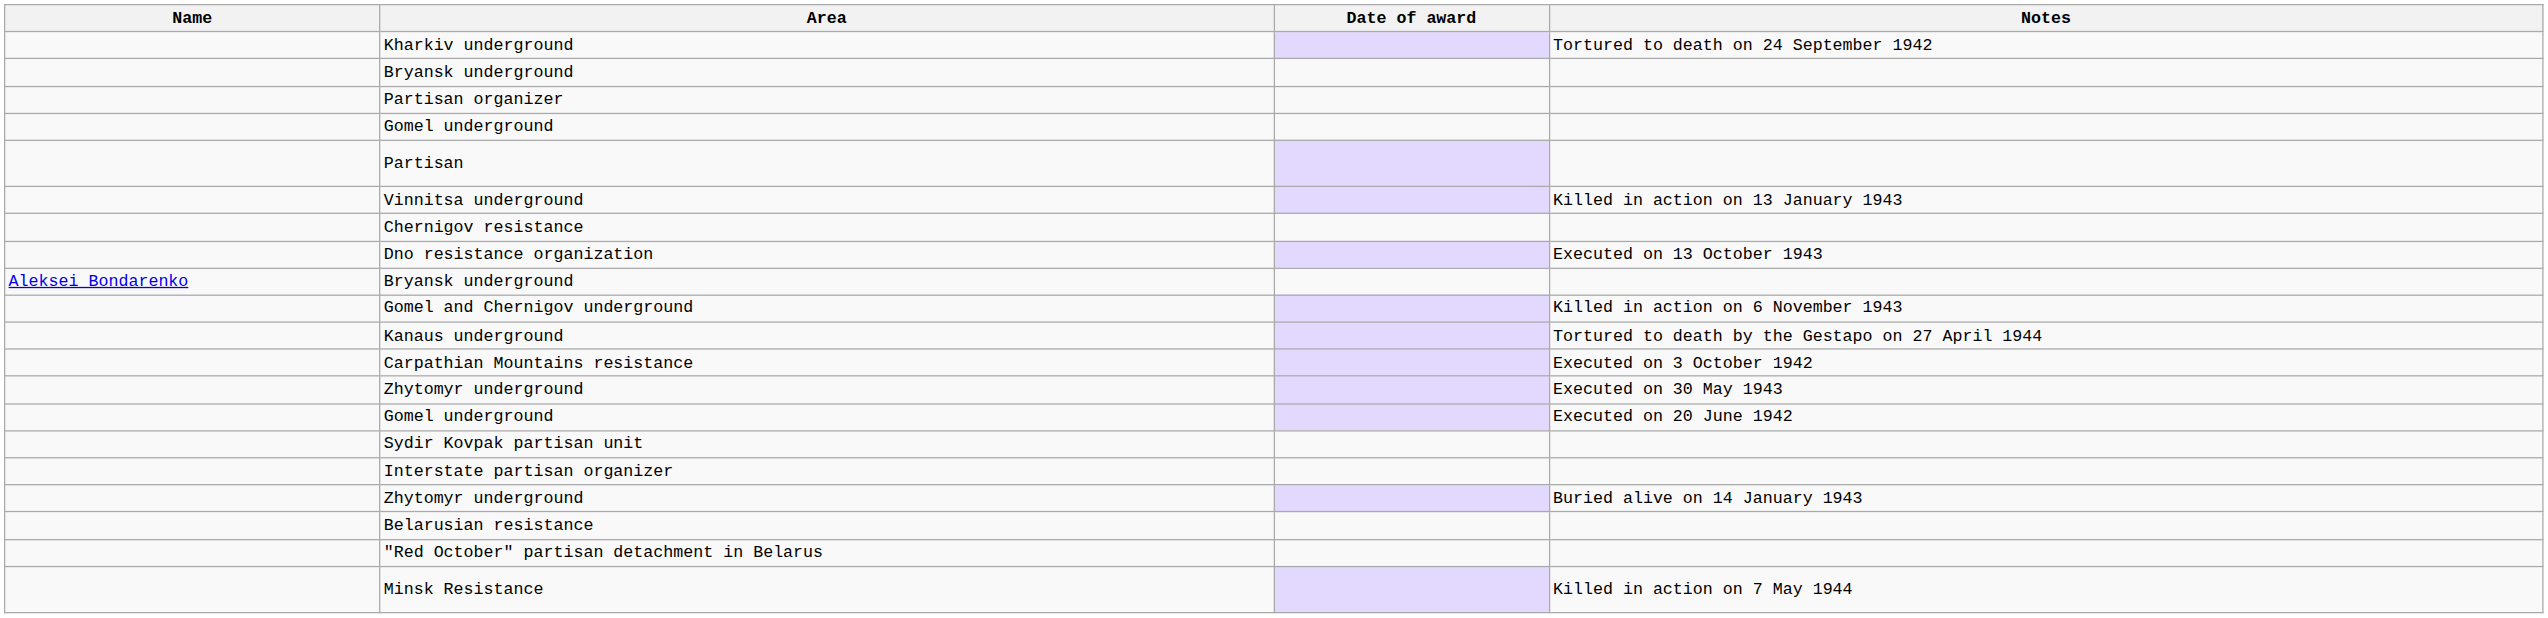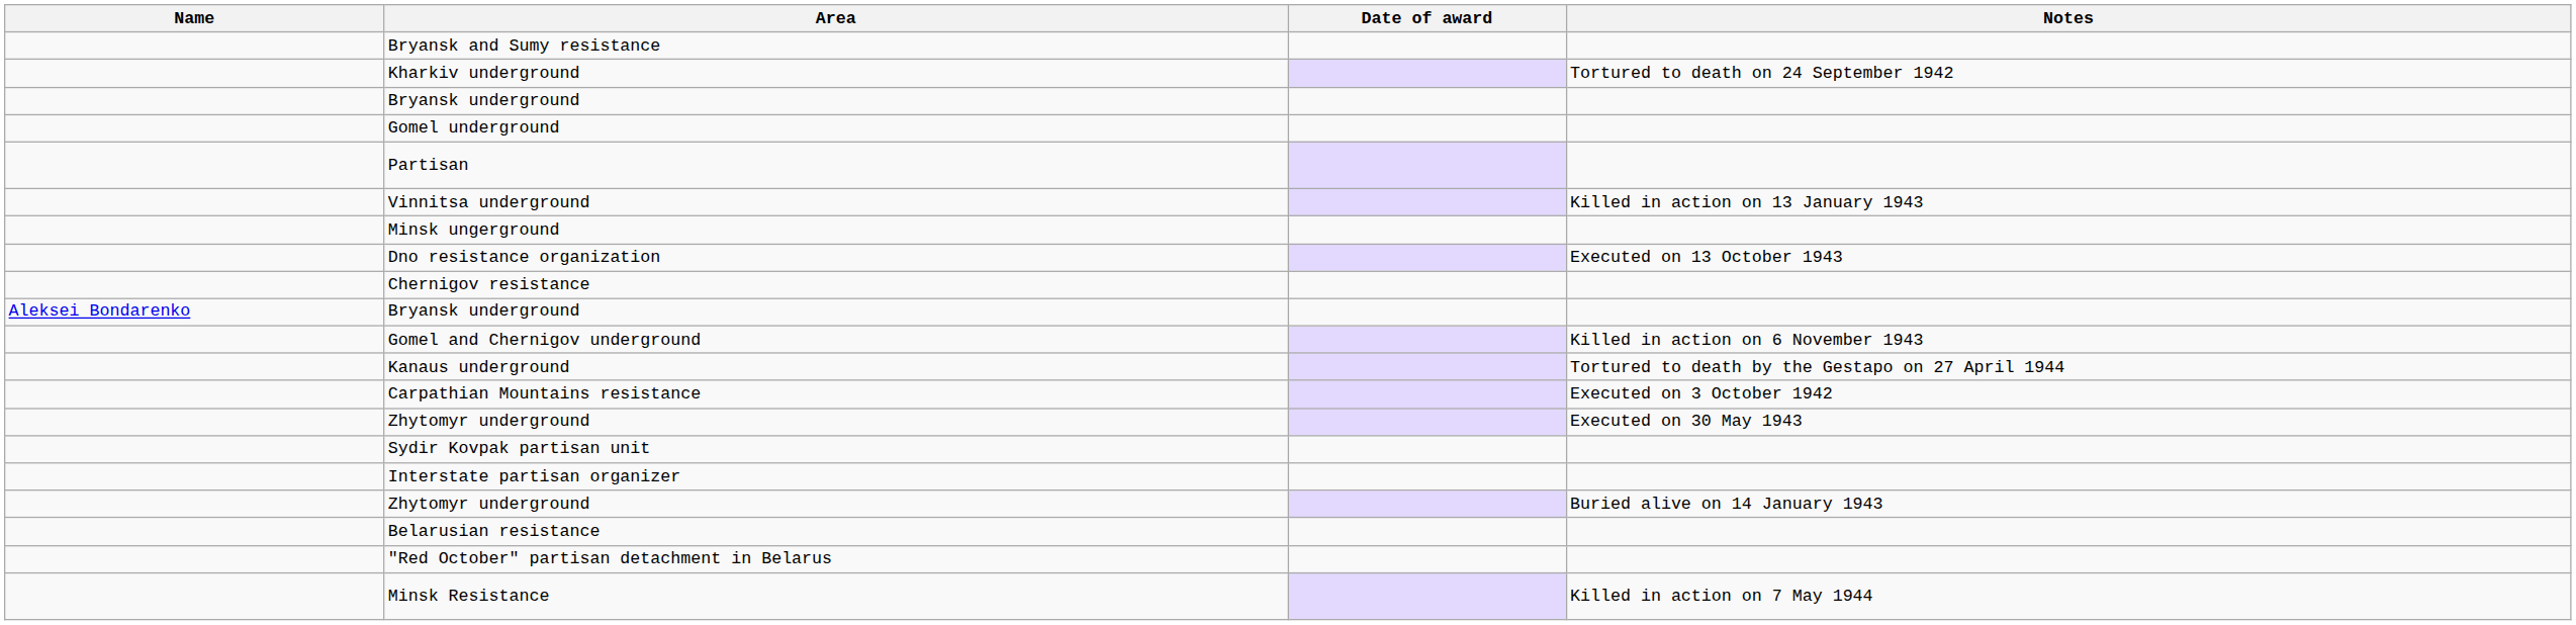+ row: Bryansk and Sumy resistance
- row: Partisan organizer
+ row: Minsk ungerground
rows swapped: Dno resistance organization <-> Chernigov resistance
- row: Gomel underground | Executed on 20 June 1942
